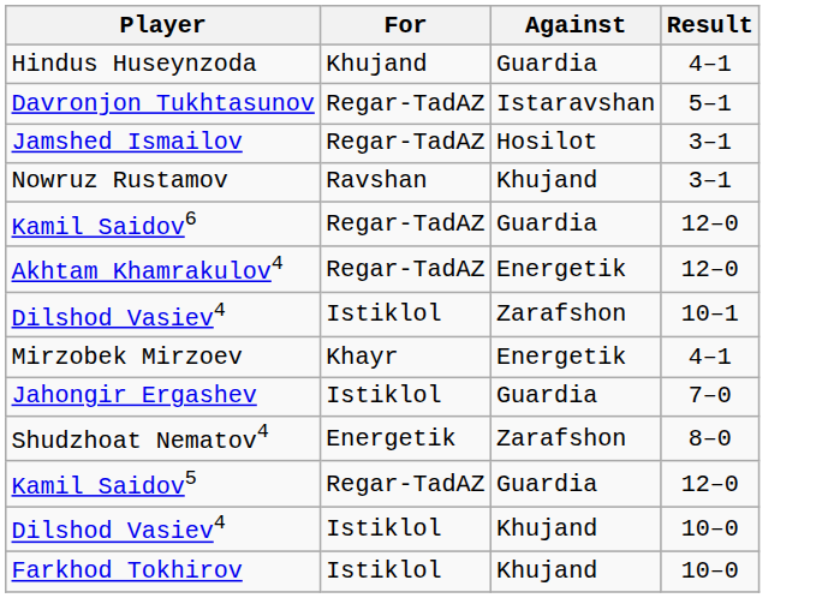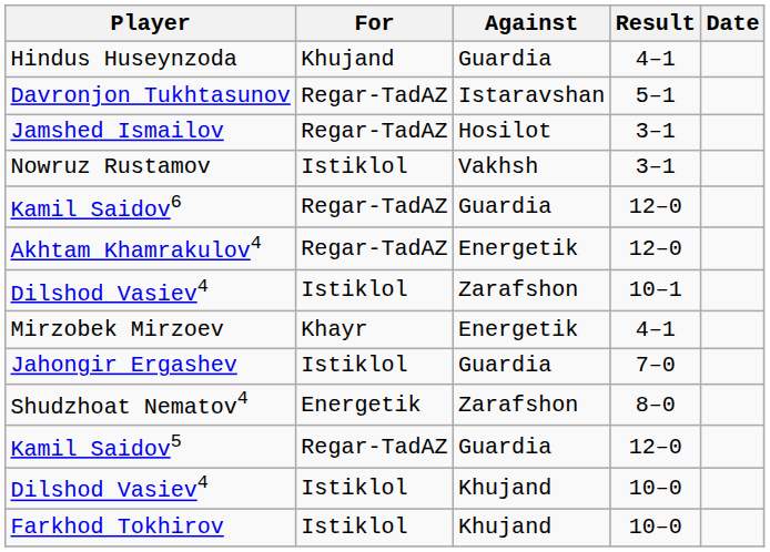+ column: Date
Nowruz Rustamov | For: Ravshan -> Istiklol
Nowruz Rustamov | Against: Khujand -> Vakhsh
